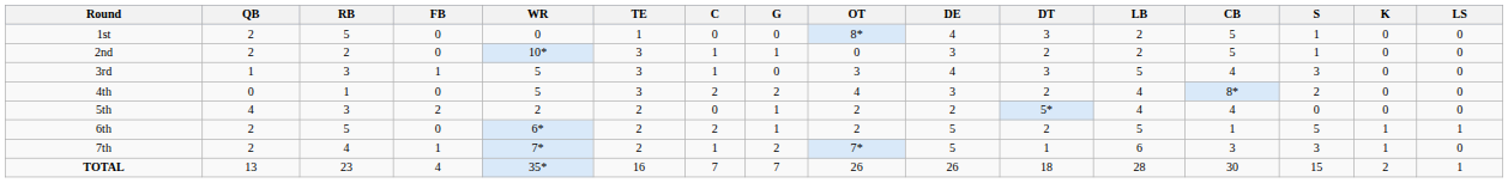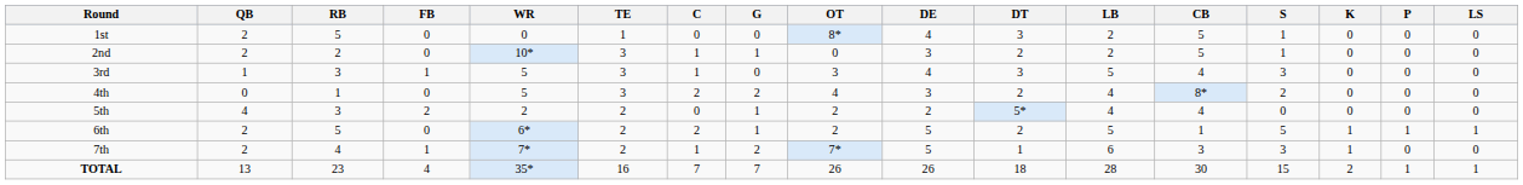+ column: P | 0 | 0 | 0 | 0 | 0 | 1 | 0 | 1
